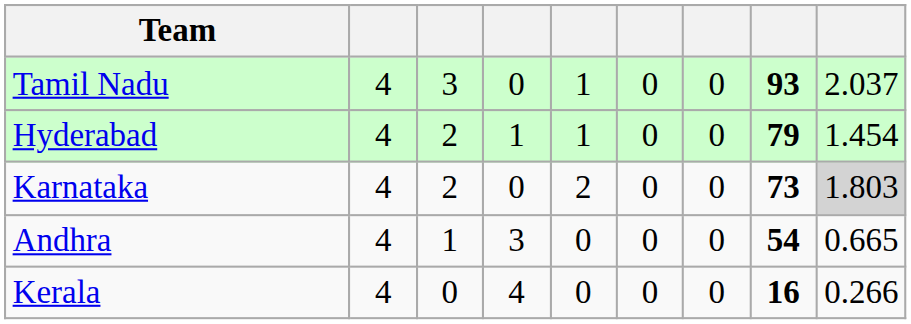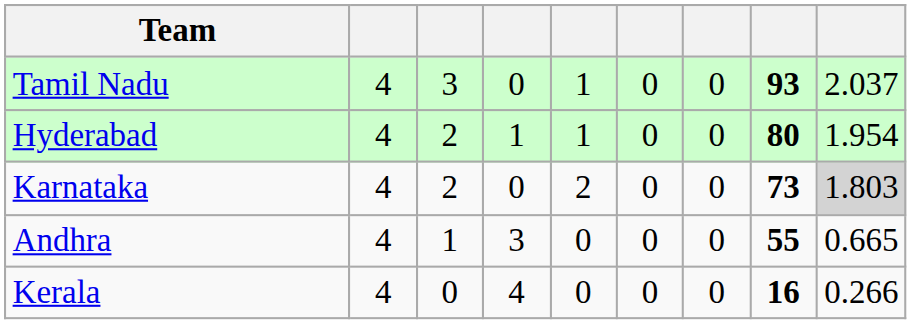Hyderabad | column 8: 79 -> 80
Hyderabad | column 9: 1.454 -> 1.954
Andhra | column 8: 54 -> 55
